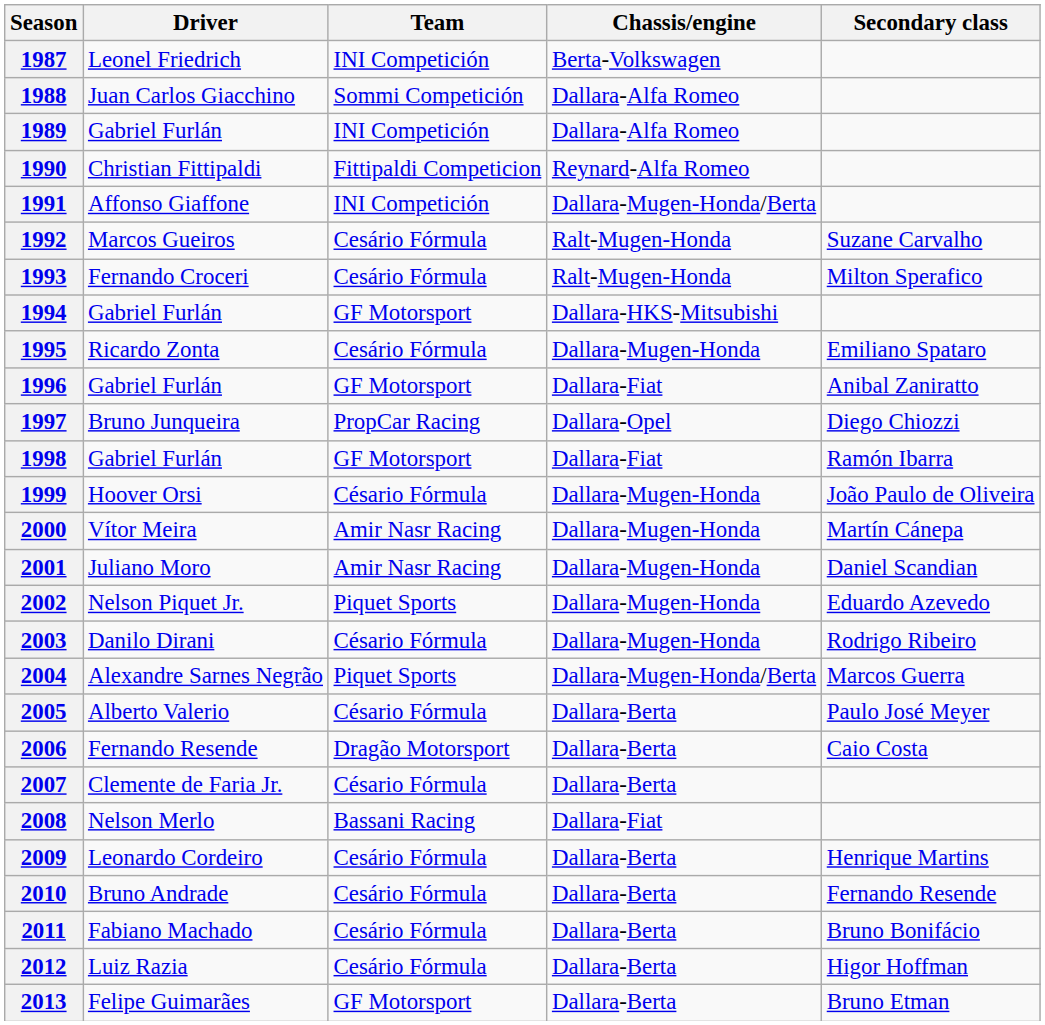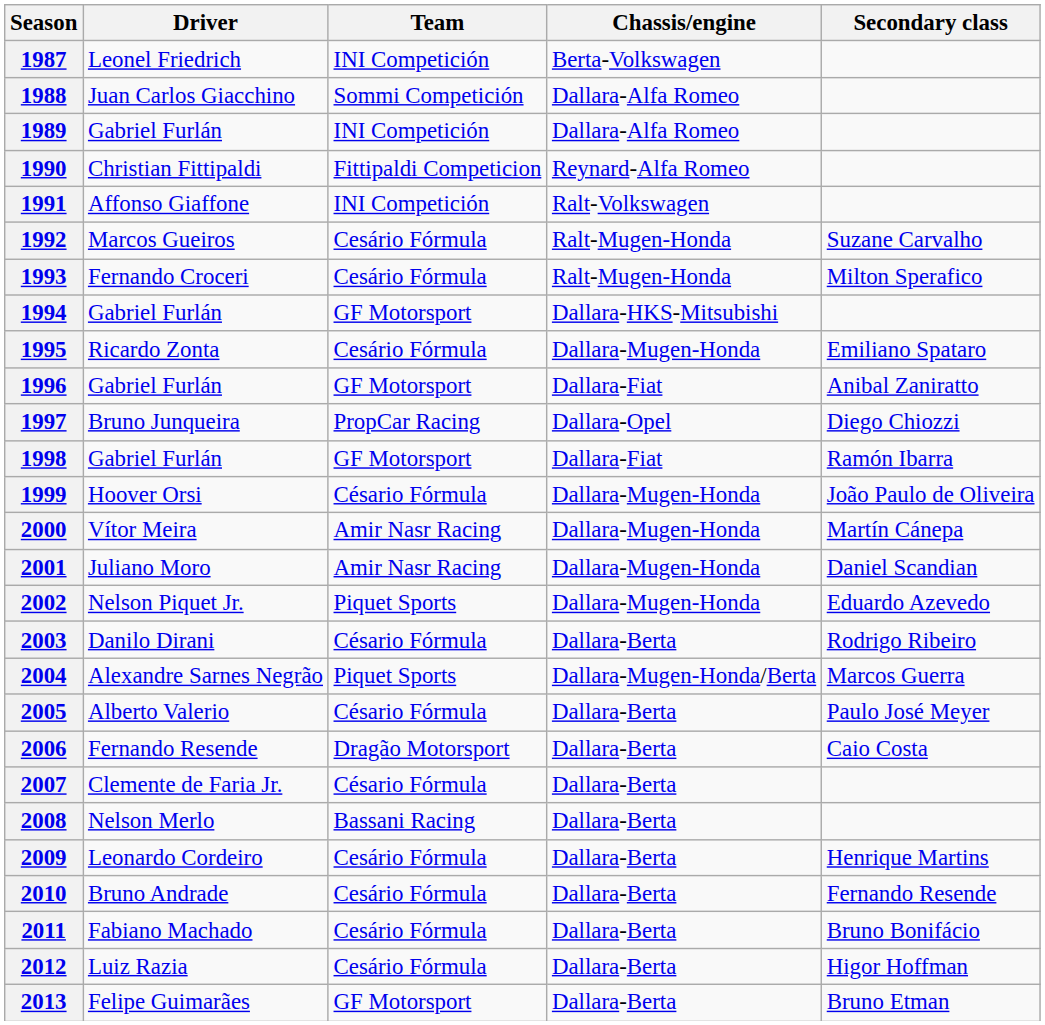1991 | Chassis/engine: Dallara-Mugen-Honda/Berta -> Ralt-Volkswagen
2003 | Chassis/engine: Dallara-Mugen-Honda -> Dallara-Berta
2008 | Chassis/engine: Dallara-Fiat -> Dallara-Berta
